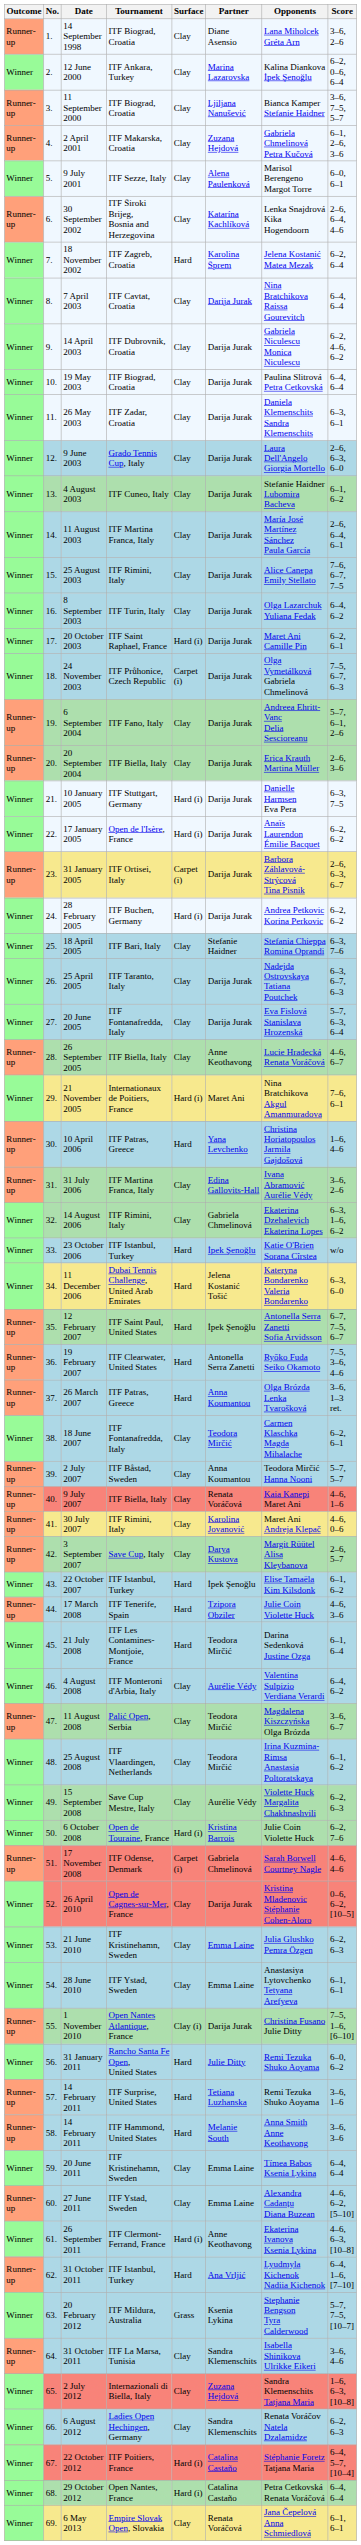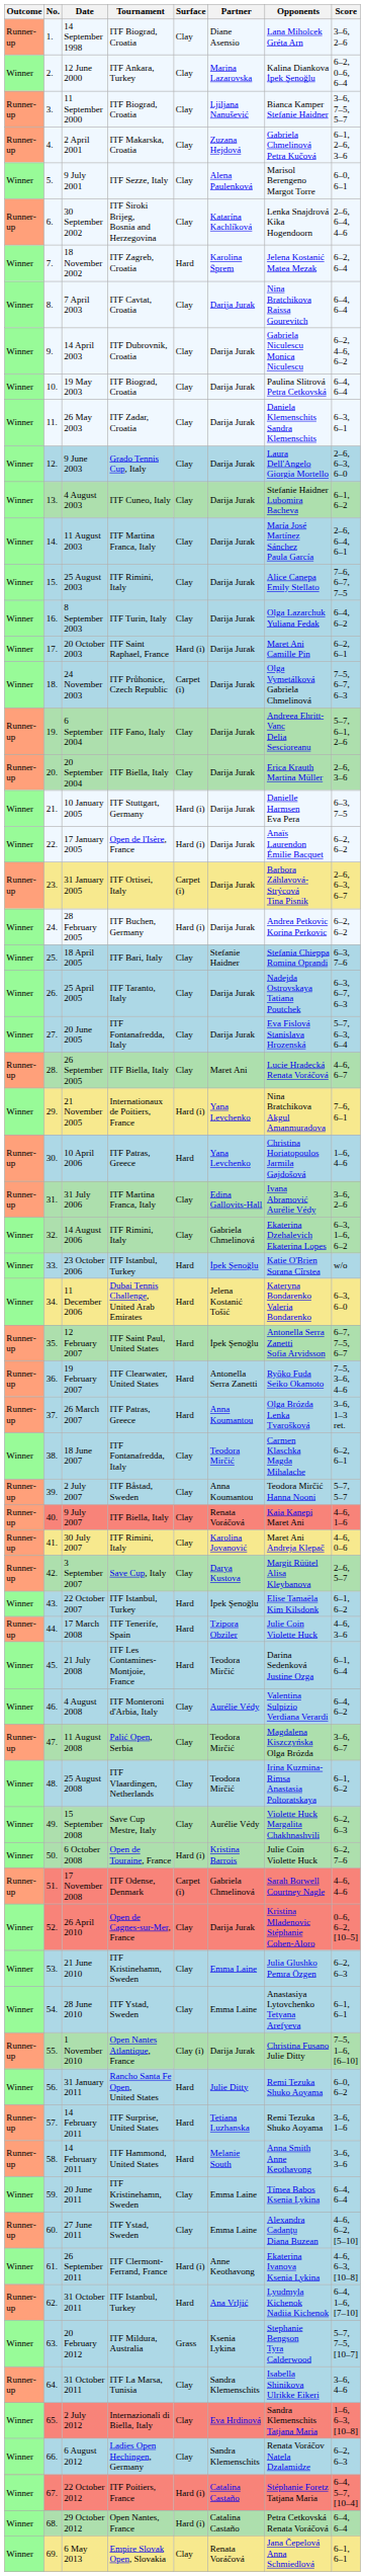26 September 2005 | Partner: Anne Keothavong -> Maret Ani
21 November 2005 | Partner: Maret Ani -> Yana Levchenko
2 July 2012 | Partner: Zuzana Hejdová -> Eva Hrdinová
